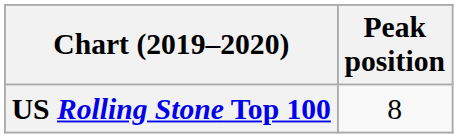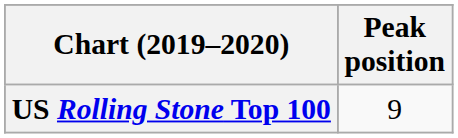US Rolling Stone Top 100 | Peak position: 8 -> 9
